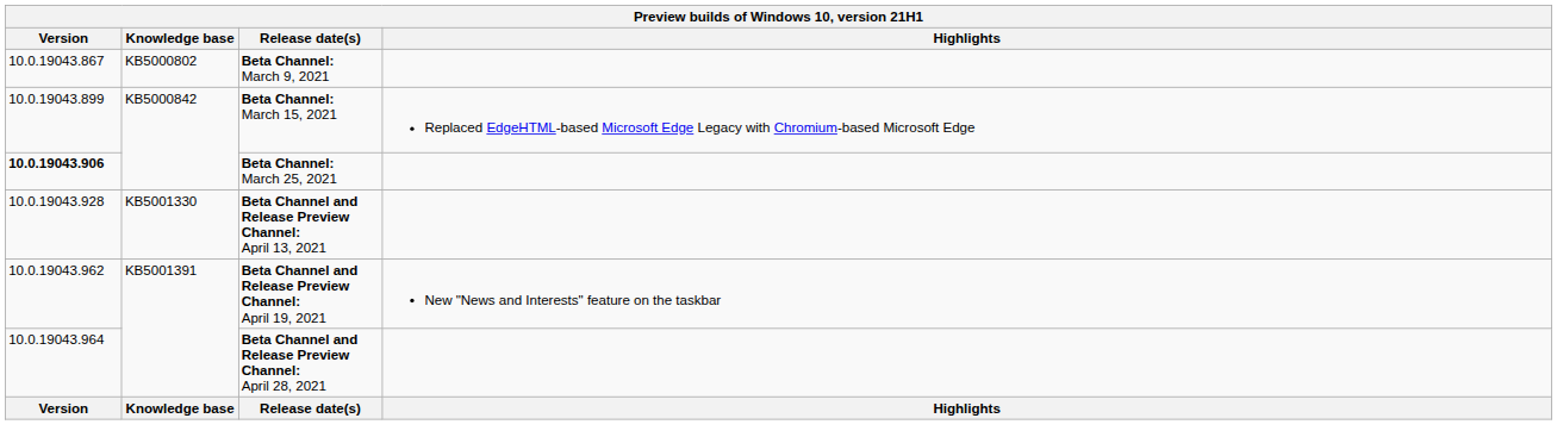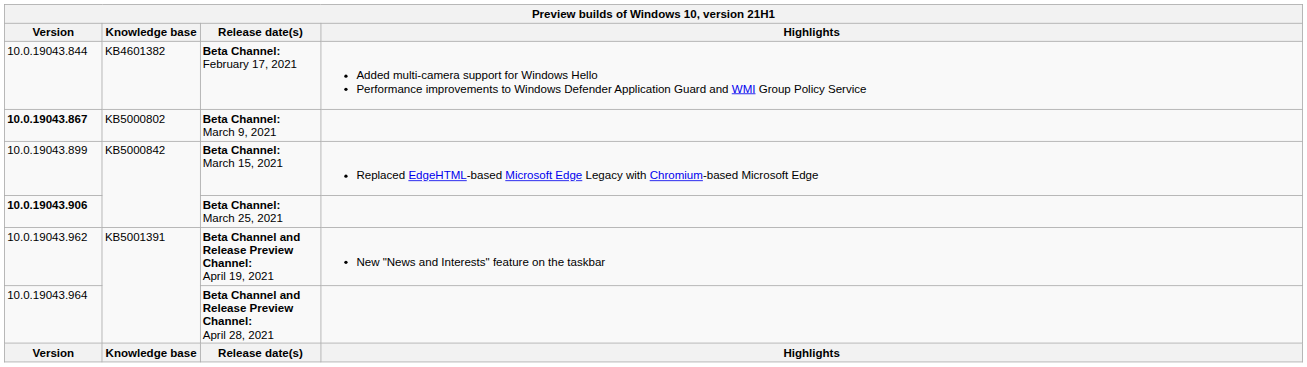+ row: 10.0.19043.844 | KB4601382 | Beta Channel: February 17, 2021 | Added multi-camera support for Windows Hello Performance improvements to Windows Defender Application Guard and WMI Group Policy Service
Beta Channel: March 9, 2021 | Version: normal -> bold
- row: 10.0.19043.928 | KB5001330 | Beta Channel and Release Preview Channel: April 13, 2021
